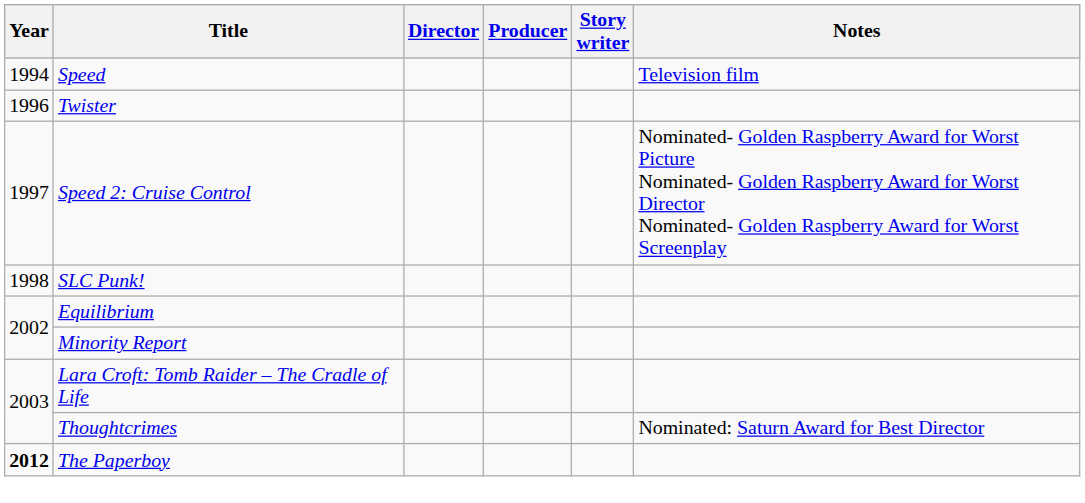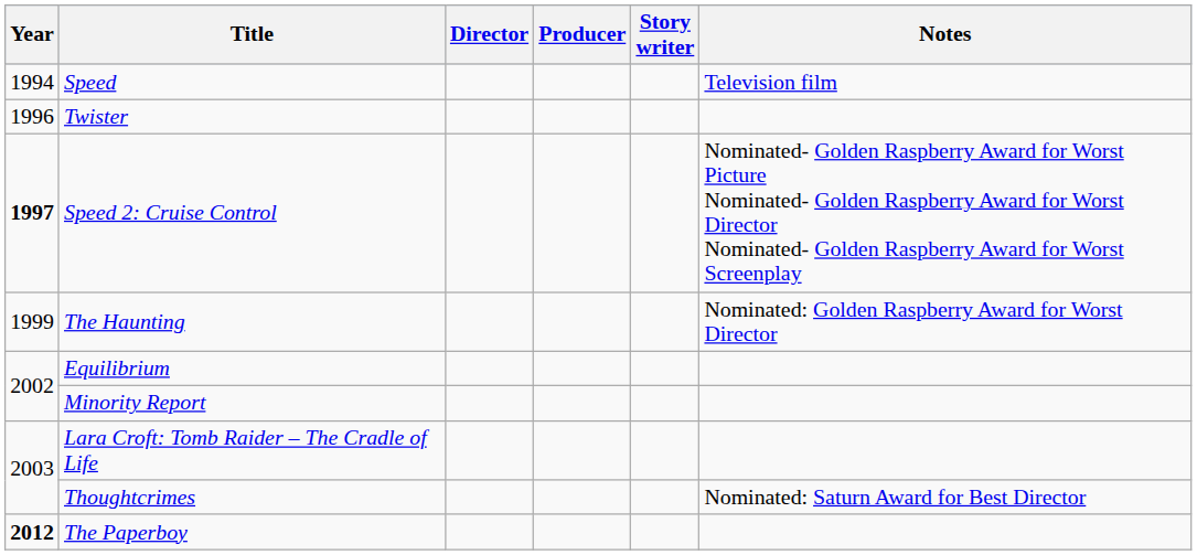Speed 2: Cruise Control | Year: normal -> bold
- row: 1998 | SLC Punk!
+ row: 1999 | The Haunting | Nominated: Golden Raspberry Award for Worst Director
